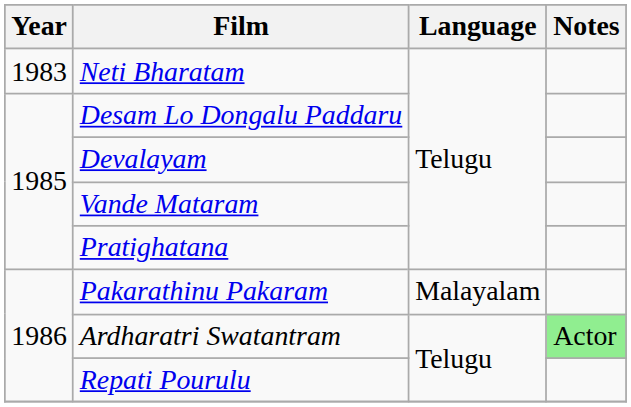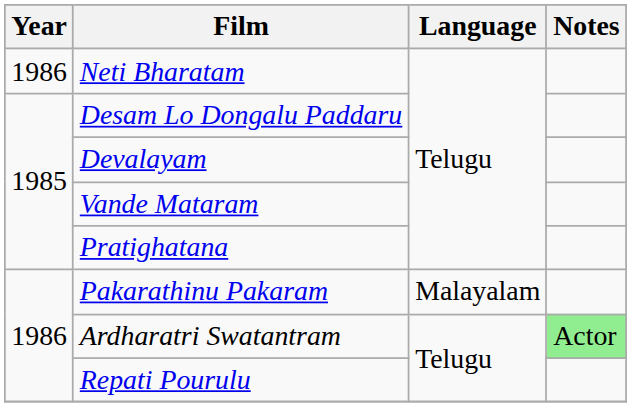Neti Bharatam | Year: 1983 -> 1986
